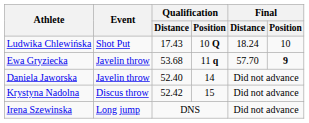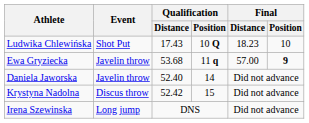Ludwika Chlewińska | Final / Distance: 18.24 -> 18.23
Ewa Gryziecka | Final / Distance: 57.70 -> 57.00
